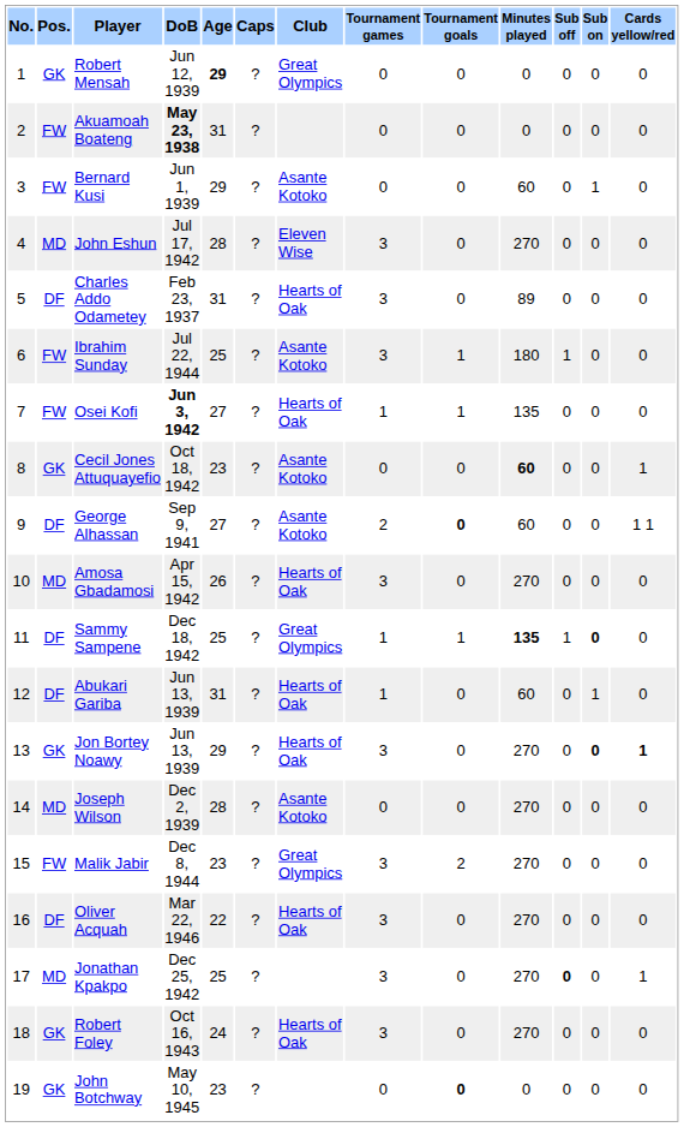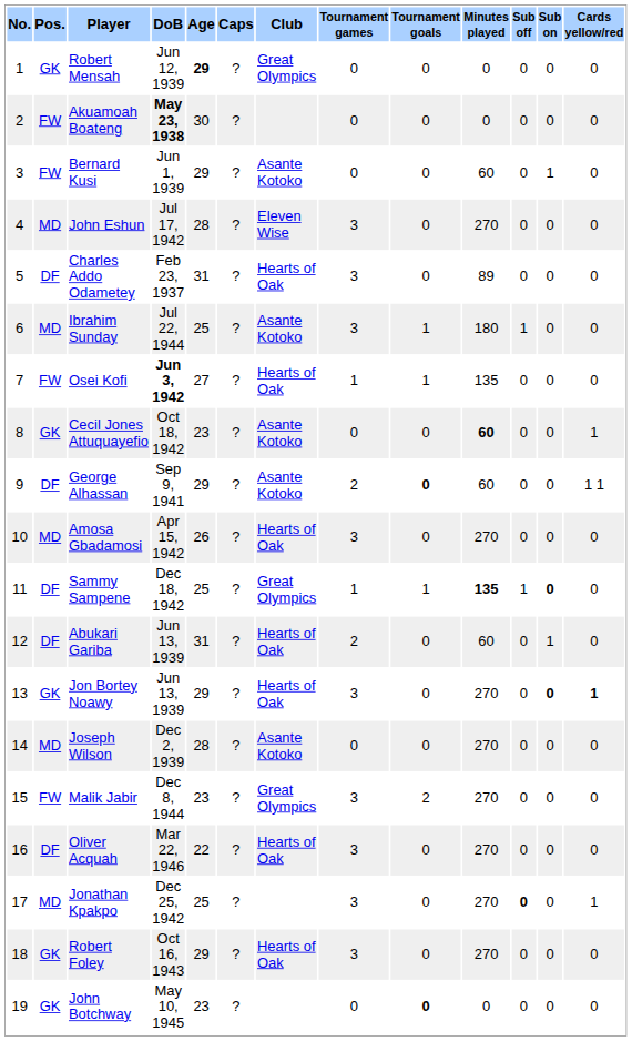Akuamoah Boateng | Age: 31 -> 30
Ibrahim Sunday | Pos.: FW -> MD
George Alhassan | Age: 27 -> 29
Abukari Gariba | Tournament games: 1 -> 2
Robert Foley | Age: 24 -> 29
